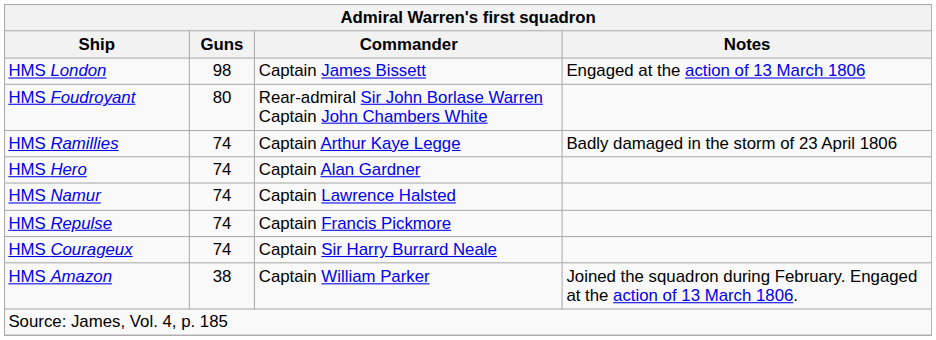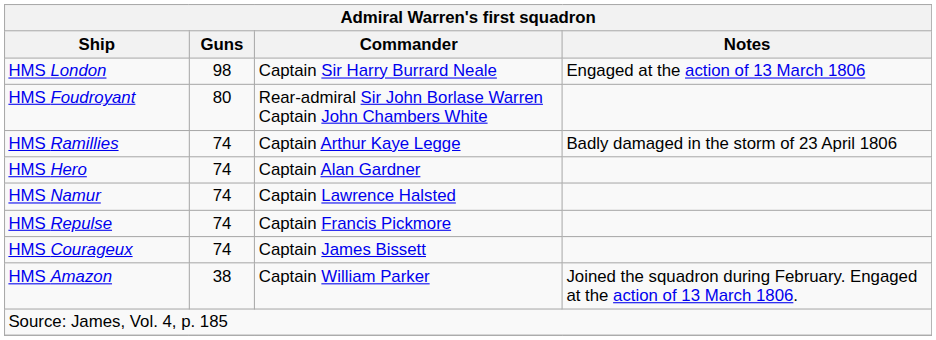HMS London | Commander: Captain James Bissett -> Captain Sir Harry Burrard Neale
HMS Courageux | Commander: Captain Sir Harry Burrard Neale -> Captain James Bissett
